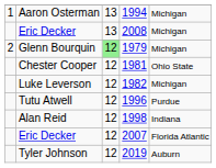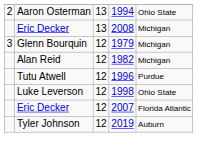1994 | column 1: 1 -> 2
1994 | column 5: Michigan -> Ohio State
1979 | column 1: 2 -> 3
1979 | column 3: lightgreen background -> no background
- row: Chester Cooper | 12 | 1981 | Ohio State
1982 | column 2: Luke Leverson -> Alan Reid
1998 | column 2: Alan Reid -> Luke Leverson
1998 | column 5: Indiana -> Ohio State
